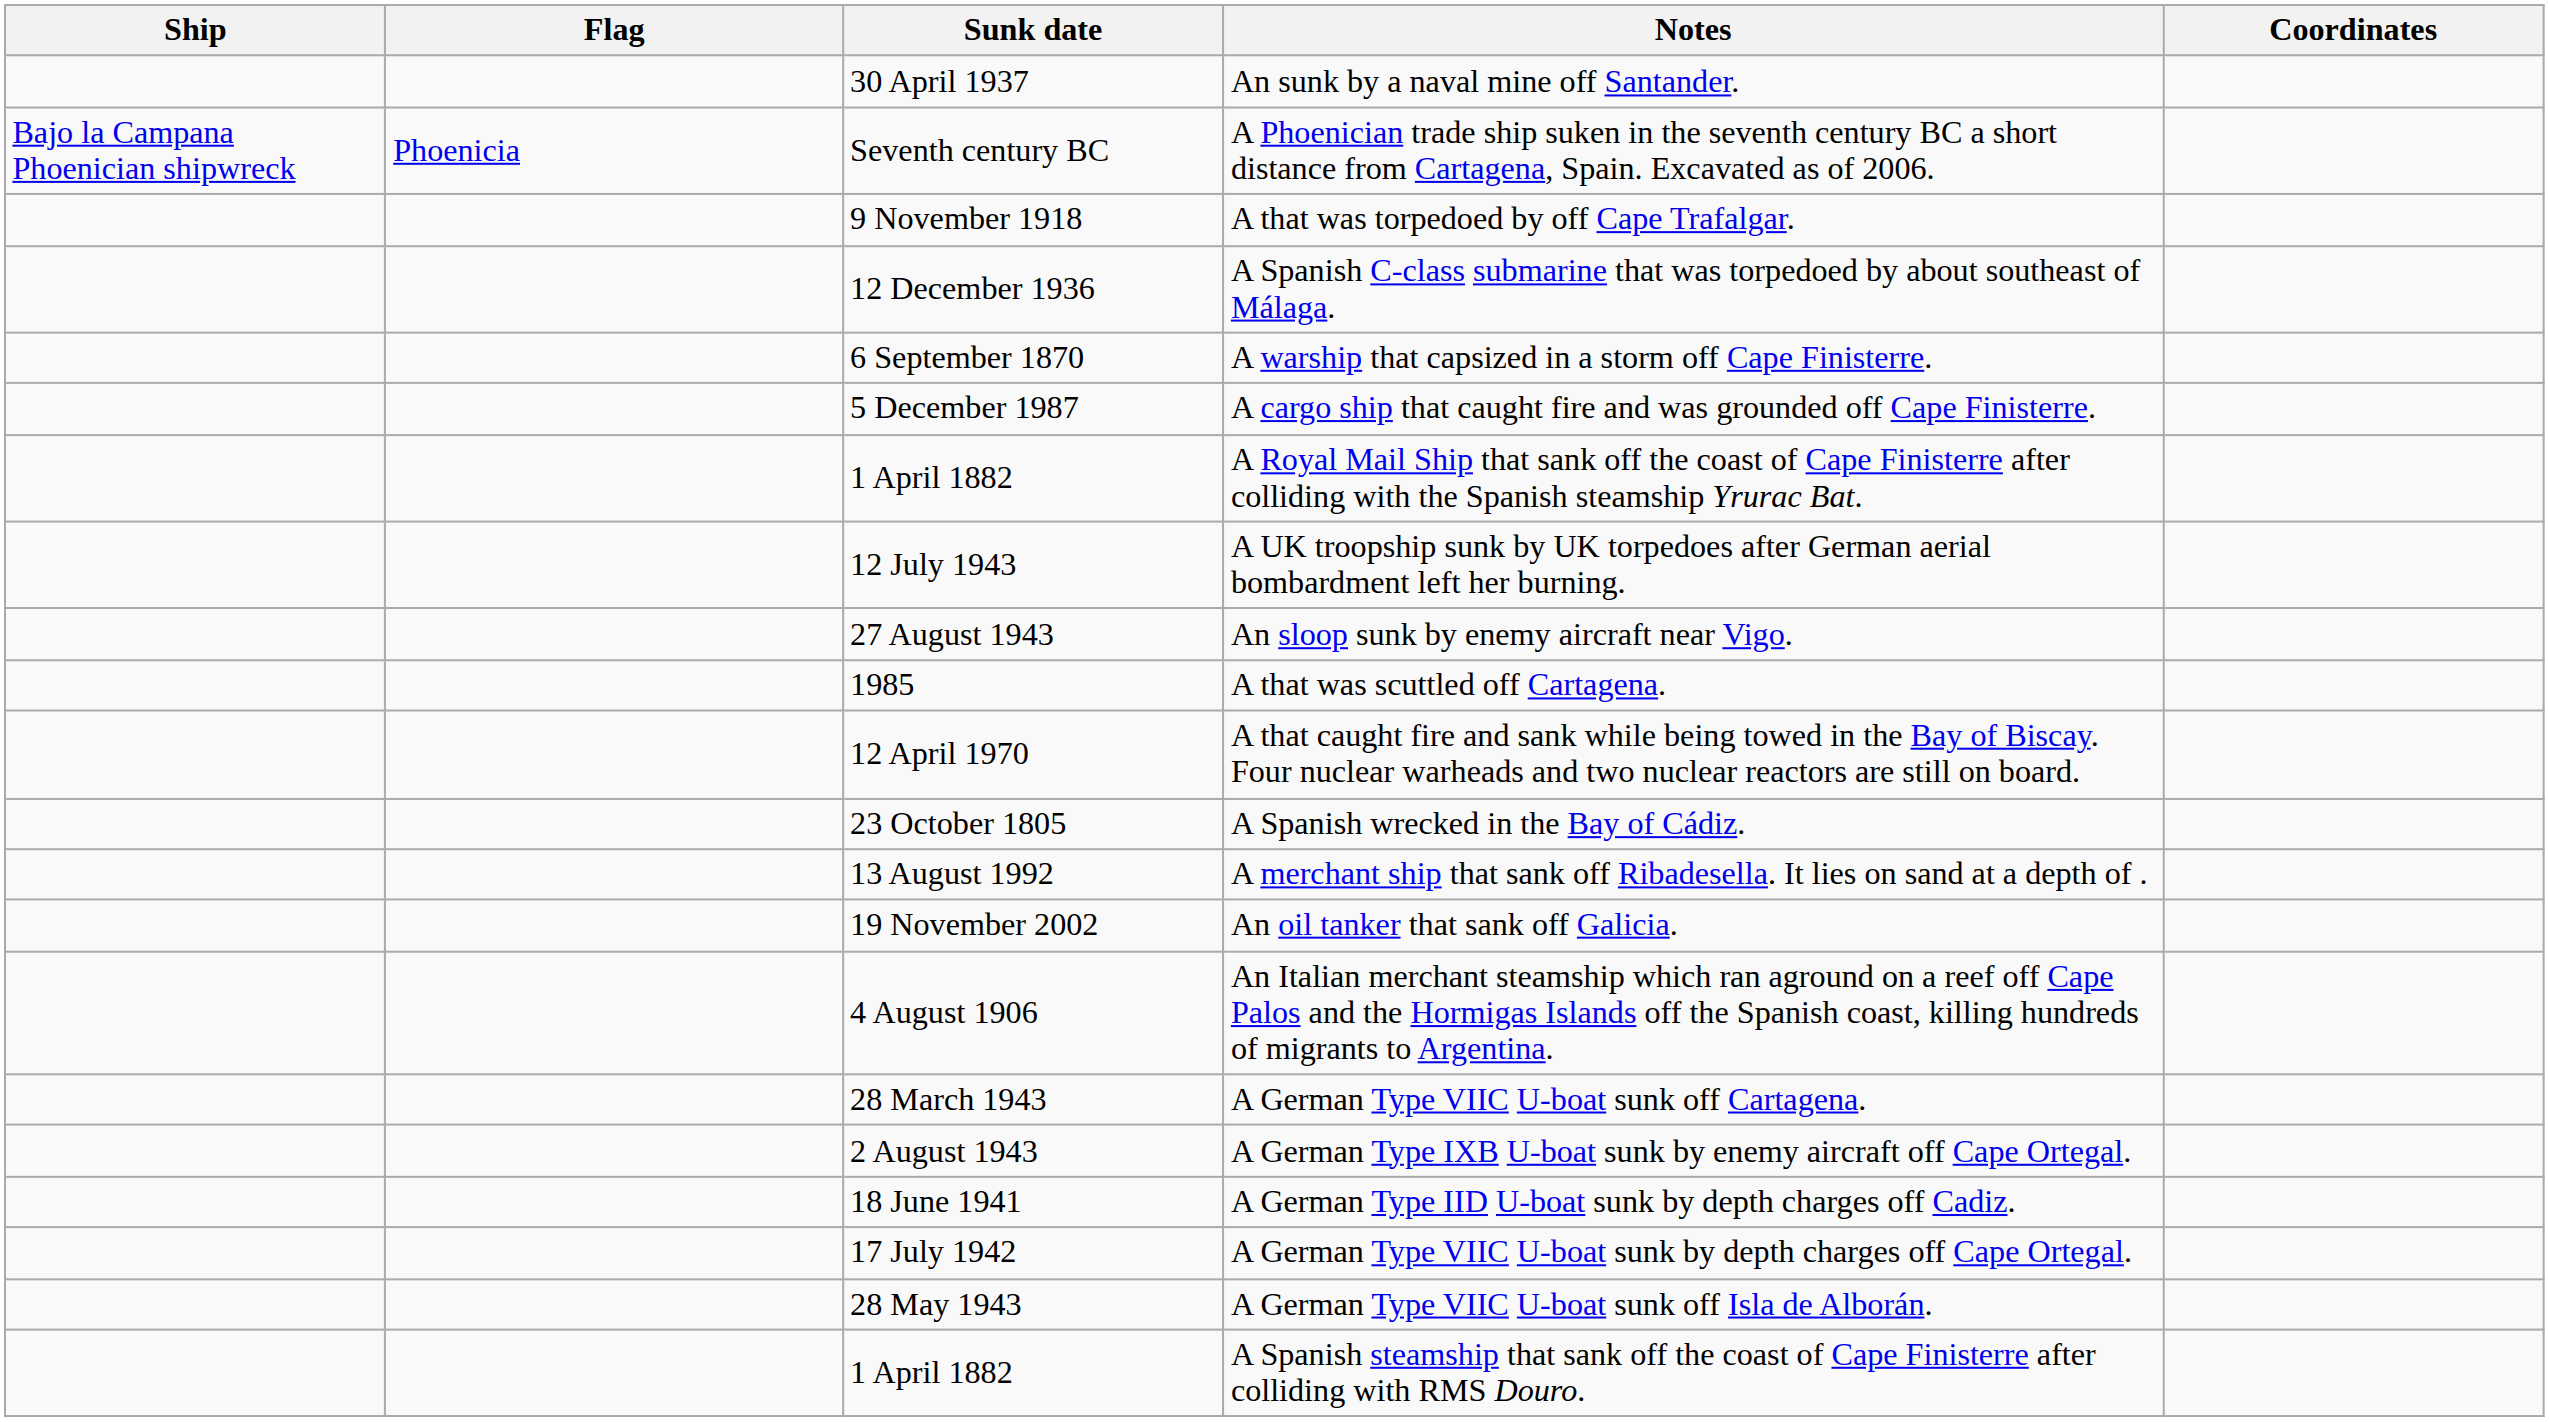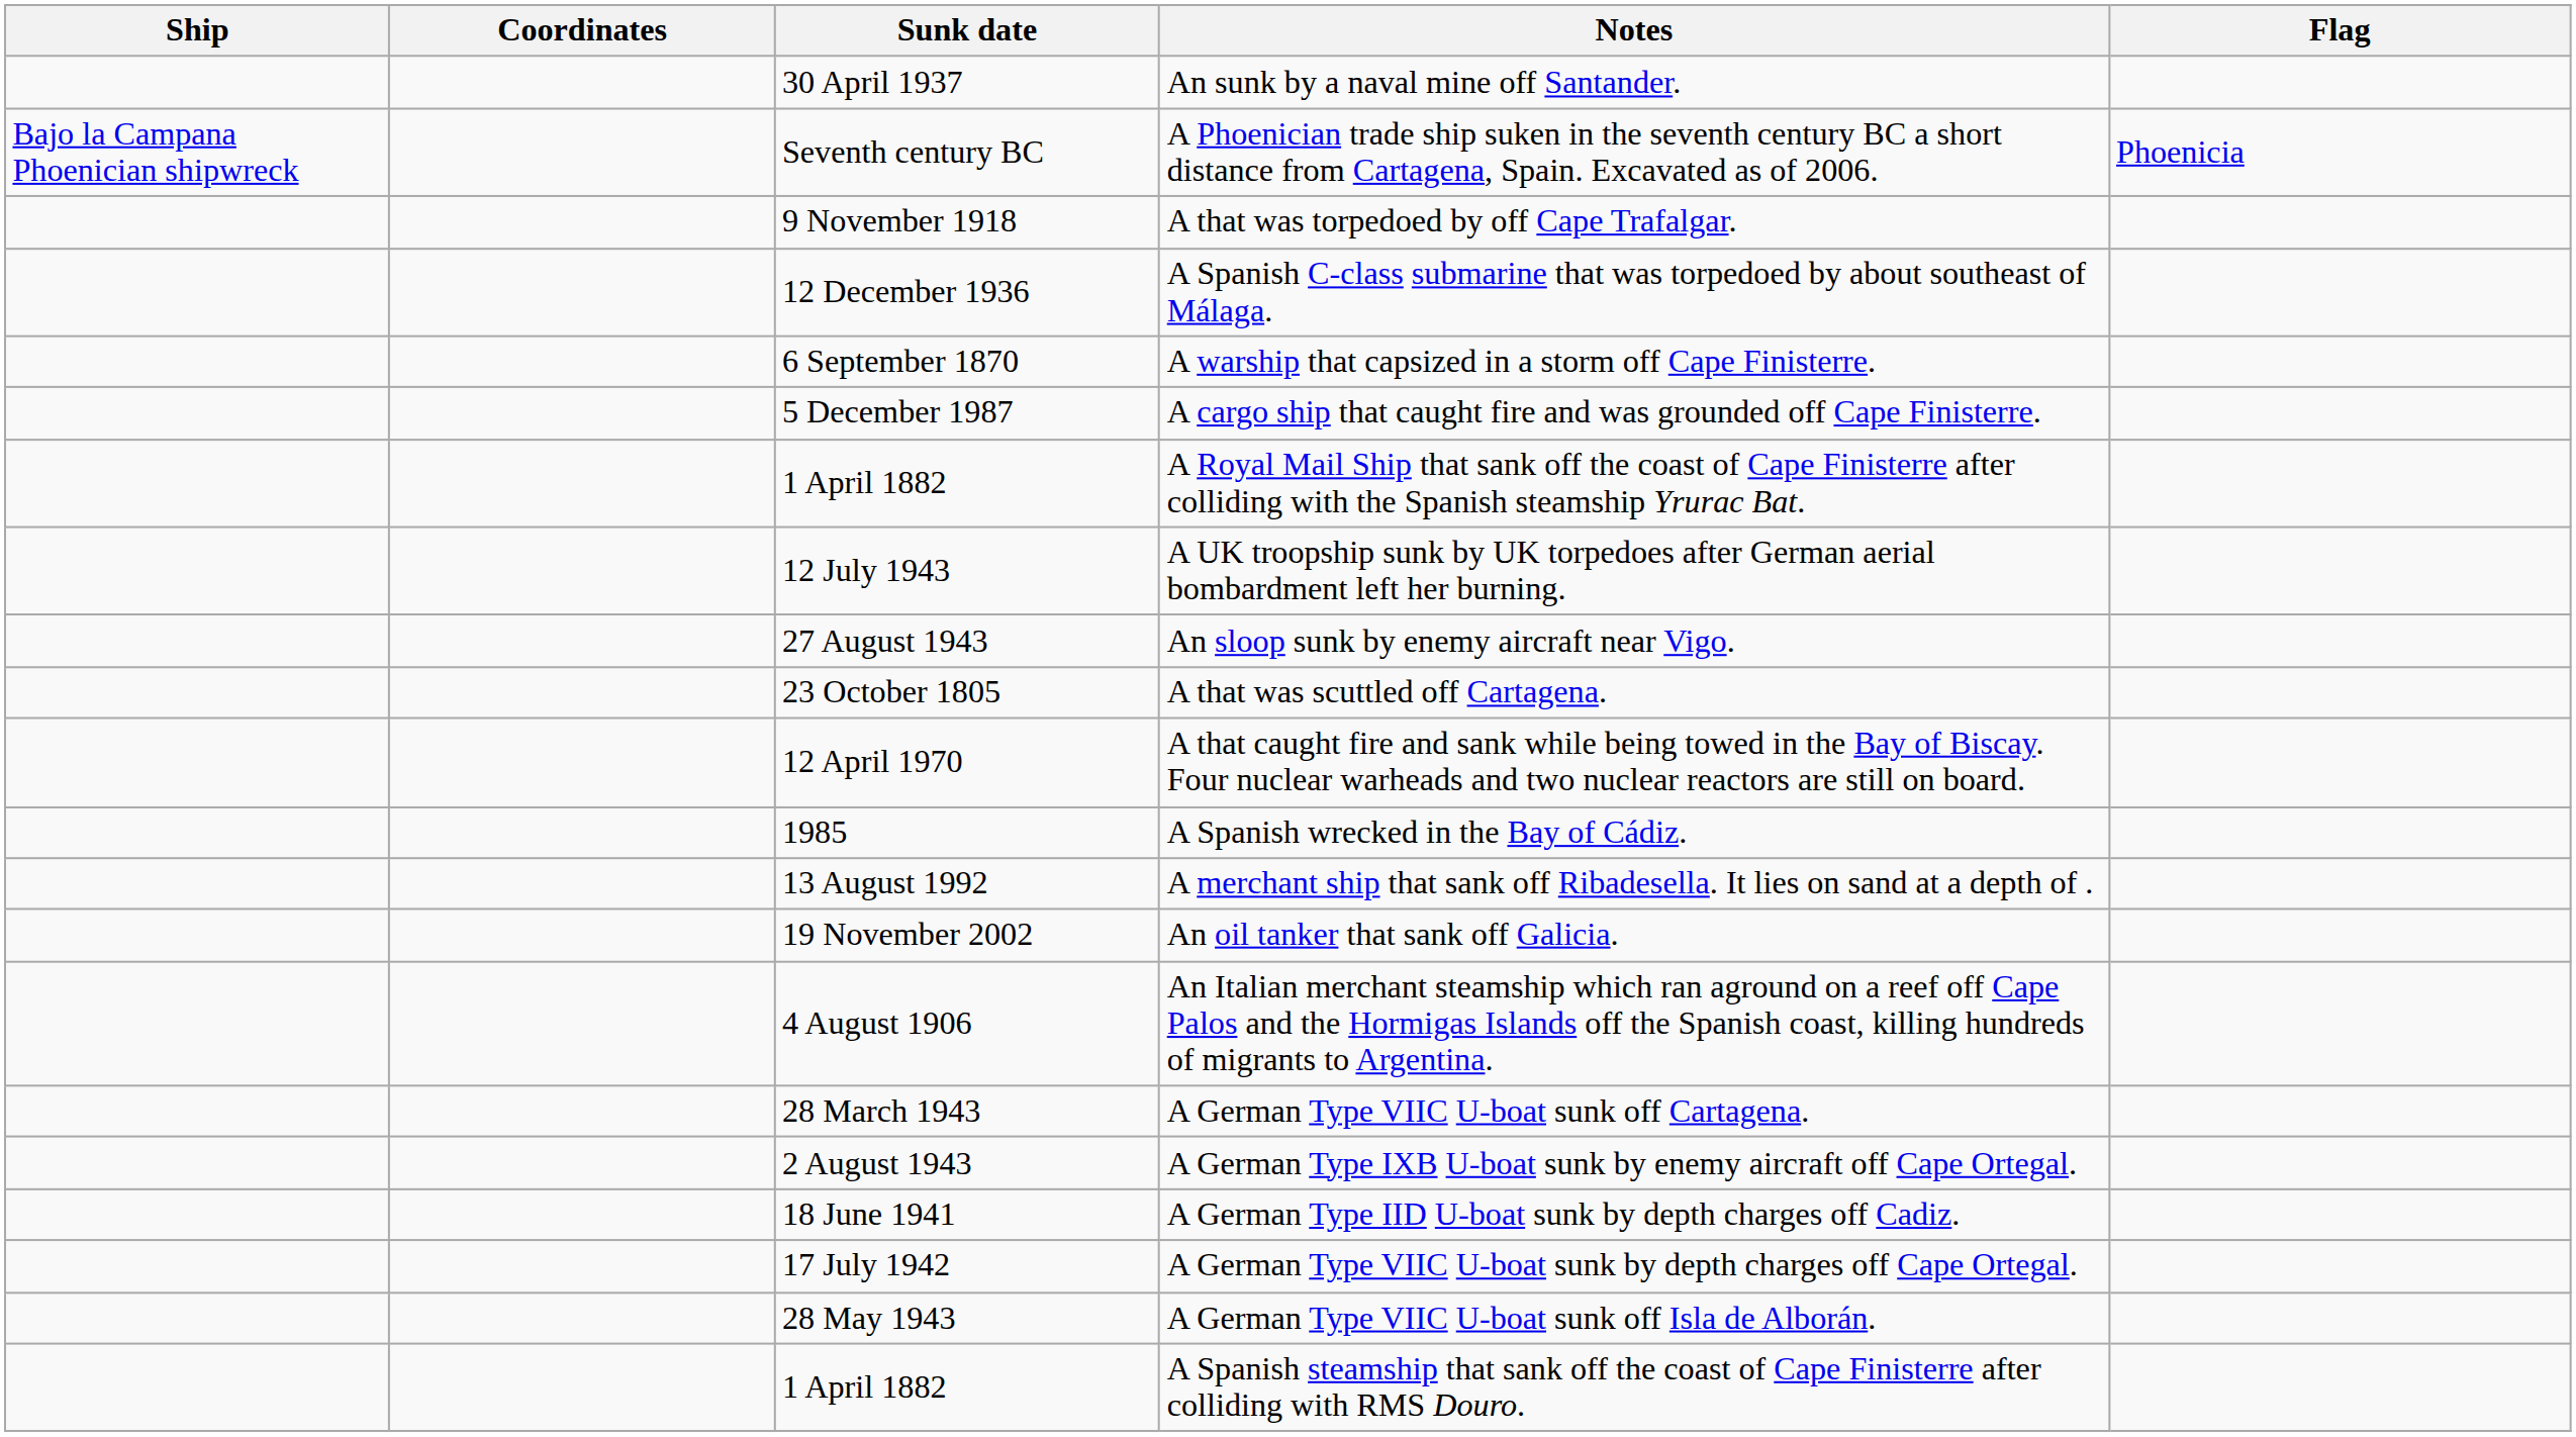columns swapped: Flag <-> Coordinates
A that was scuttled off Cartagena. | Sunk date: 1985 -> 23 October 1805
A Spanish wrecked in the Bay of Cádiz. | Sunk date: 23 October 1805 -> 1985
